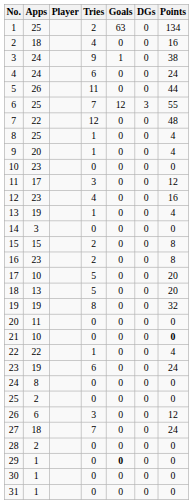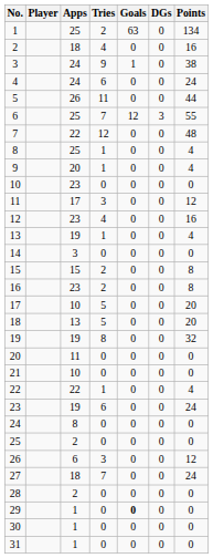columns swapped: Player <-> Apps
21 | Points: bold -> normal
